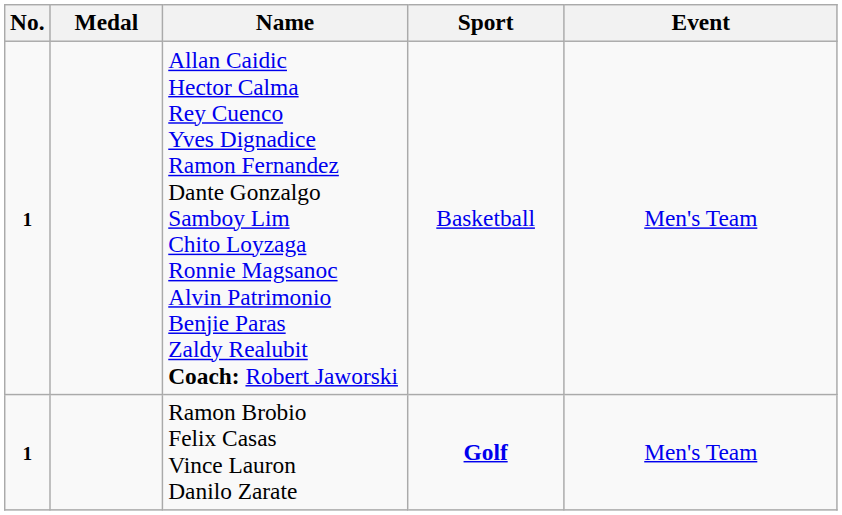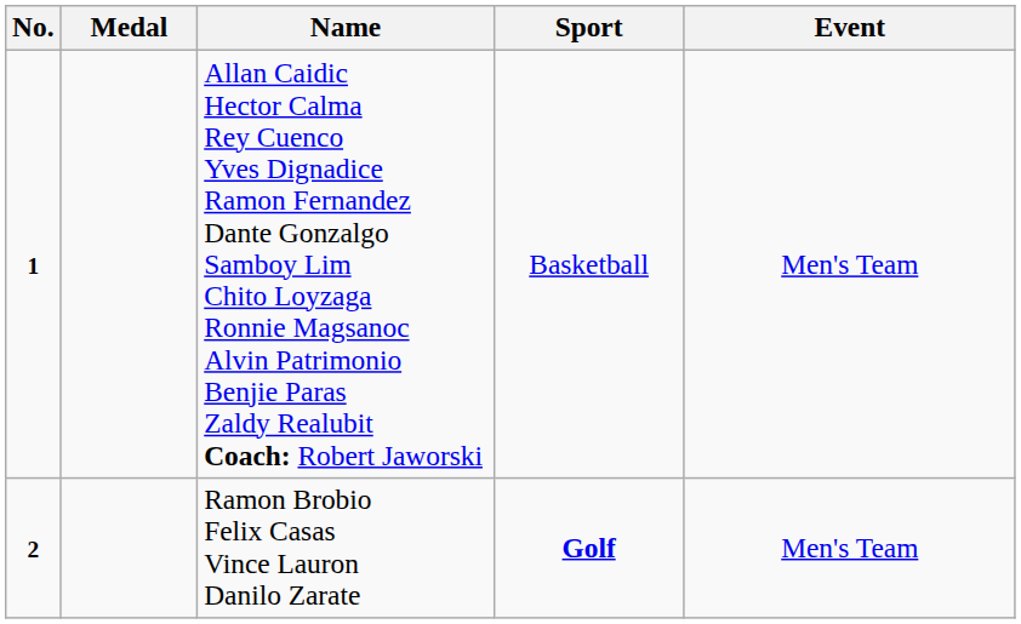Ramon Brobio Felix Casas Vince Lauron Danilo Zarate | No.: 1 -> 2
